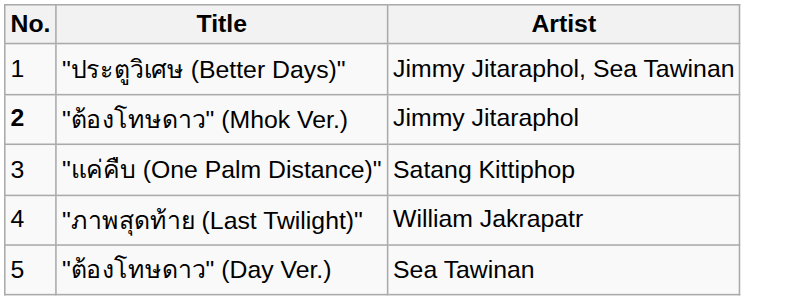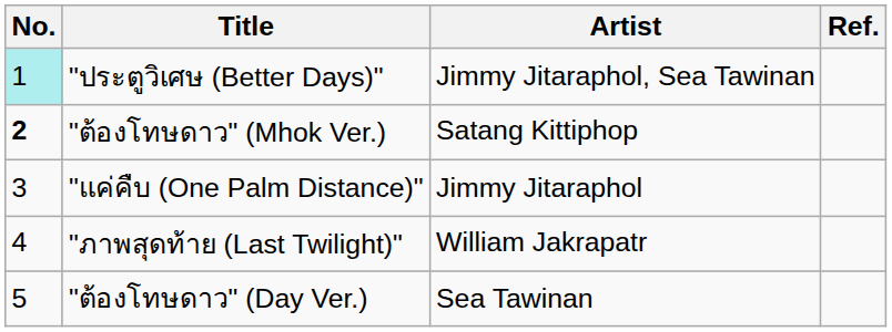+ column: Ref.
"ประตูวิเศษ (Better Days)" | No.: no background -> paleturquoise background
"ต้องโทษดาว" (Mhok Ver.) | Artist: Jimmy Jitaraphol -> Satang Kittiphop
"แค่คืบ (One Palm Distance)" | Artist: Satang Kittiphop -> Jimmy Jitaraphol
